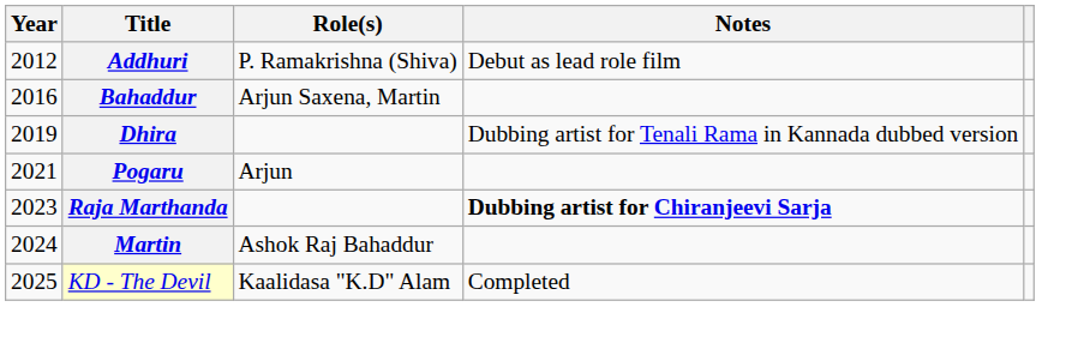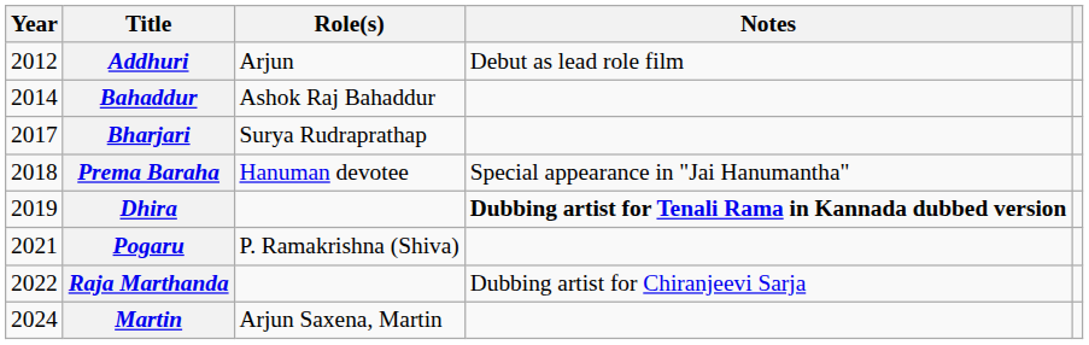Addhuri | Role(s): P. Ramakrishna (Shiva) -> Arjun
Bahaddur | Year: 2016 -> 2014
Bahaddur | Role(s): Arjun Saxena, Martin -> Ashok Raj Bahaddur
+ row: 2017 | Bharjari | Surya Rudraprathap
+ row: 2018 | Prema Baraha | Hanuman devotee | Special appearance in "Jai Hanumantha"
Dhira | Notes: normal -> bold
Pogaru | Role(s): Arjun -> P. Ramakrishna (Shiva)
Raja Marthanda | Year: 2023 -> 2022
Raja Marthanda | Notes: bold -> normal
Martin | Role(s): Ashok Raj Bahaddur -> Arjun Saxena, Martin
- row: 2025 | KD - The Devil | Kaalidasa "K.D" Alam | Completed
